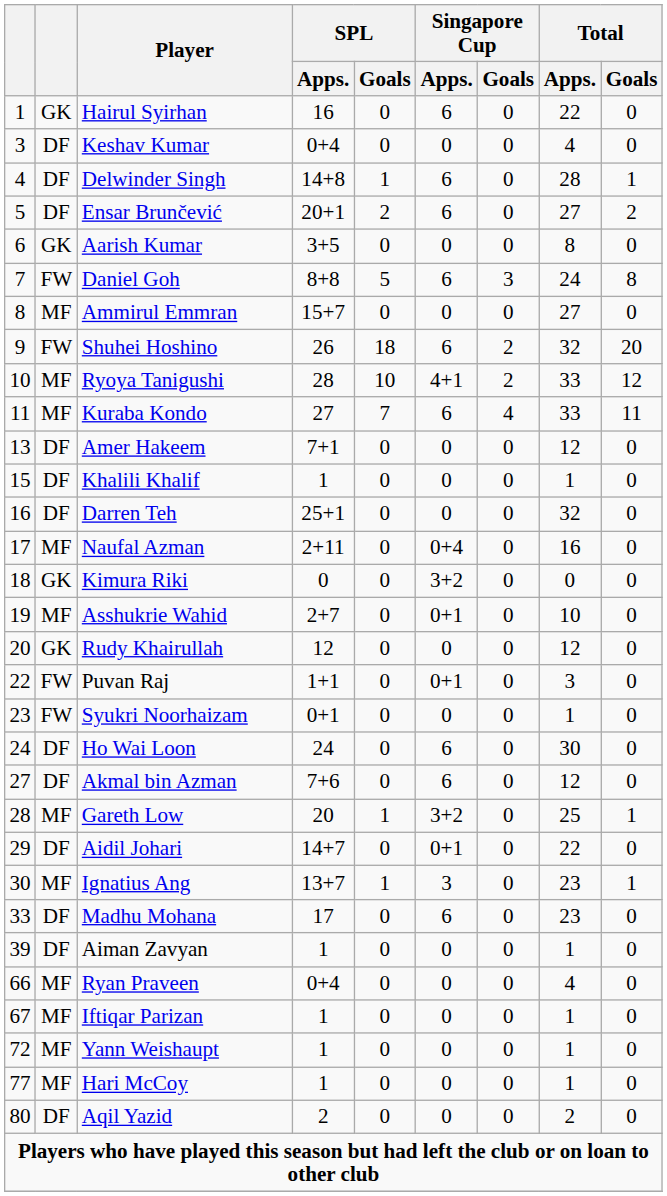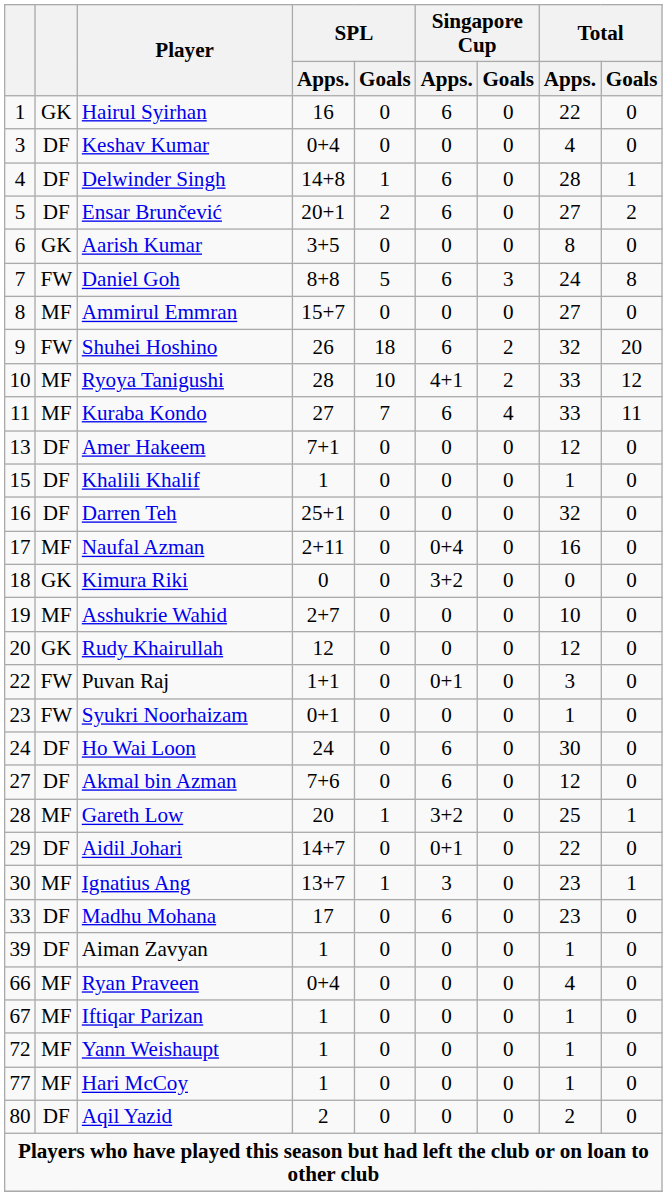Asshukrie Wahid | Singapore Cup / Apps.: 0+1 -> 0
